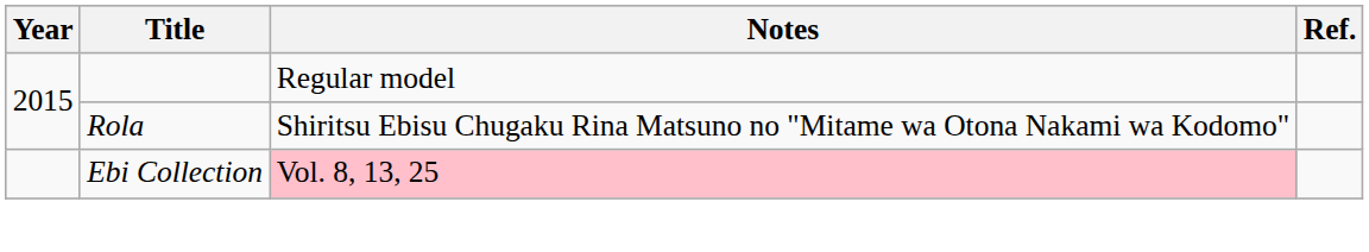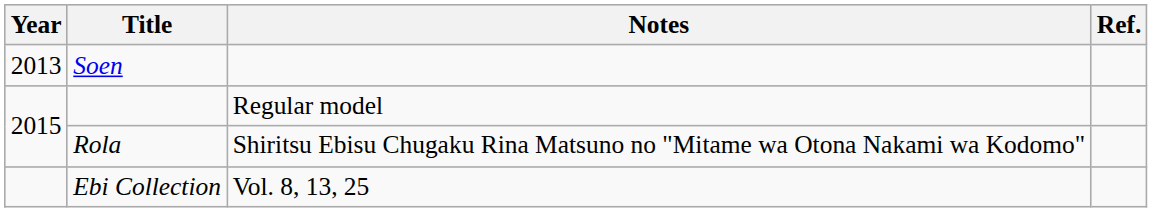+ row: 2013 | Soen
Ebi Collection | Notes: pink background -> no background
